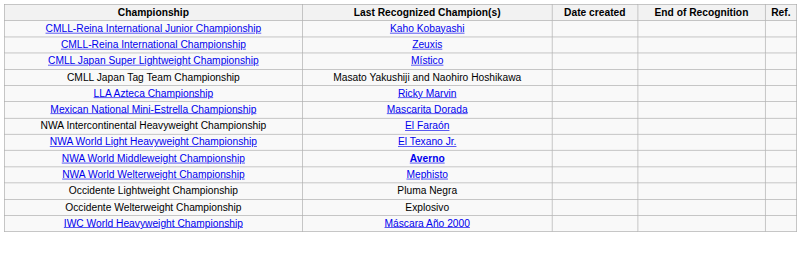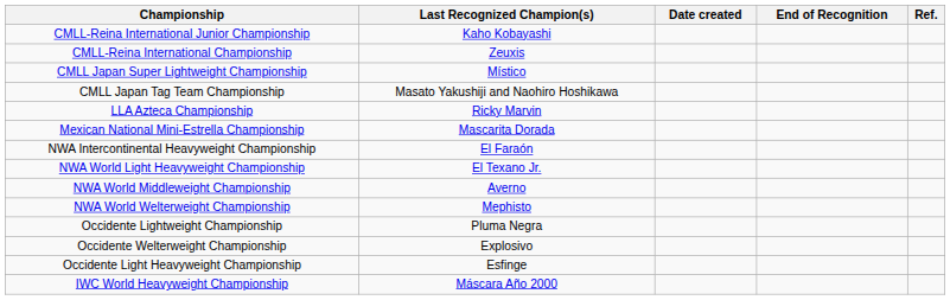NWA World Middleweight Championship | Last Recognized Champion(s): bold -> normal
+ row: Occidente Light Heavyweight Championship | Esfinge
